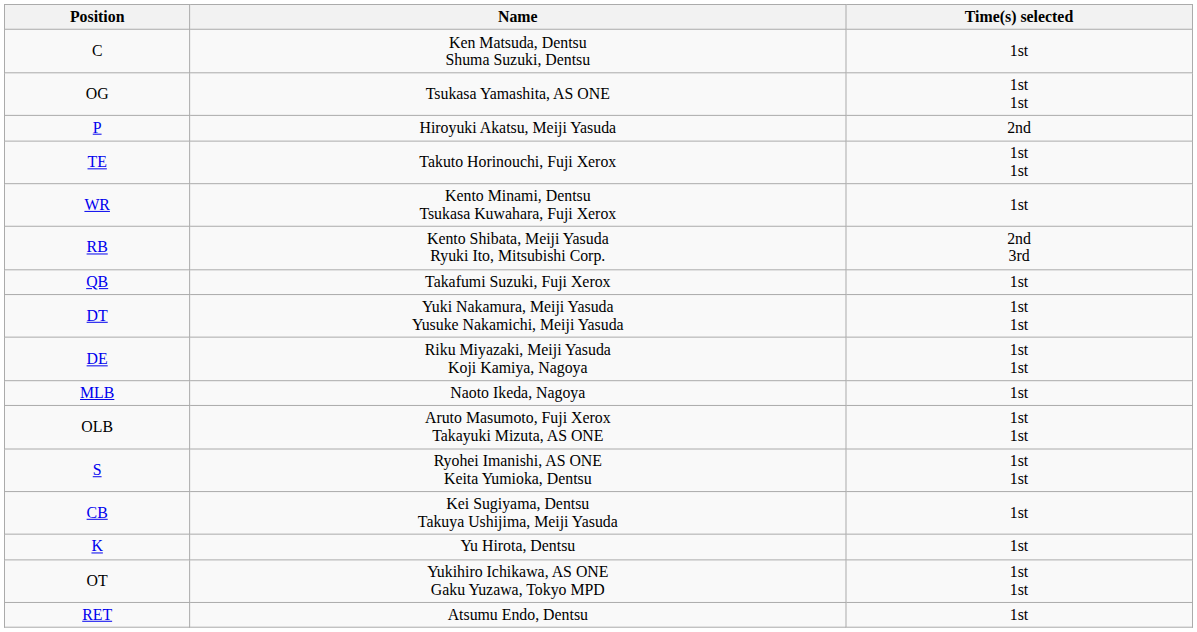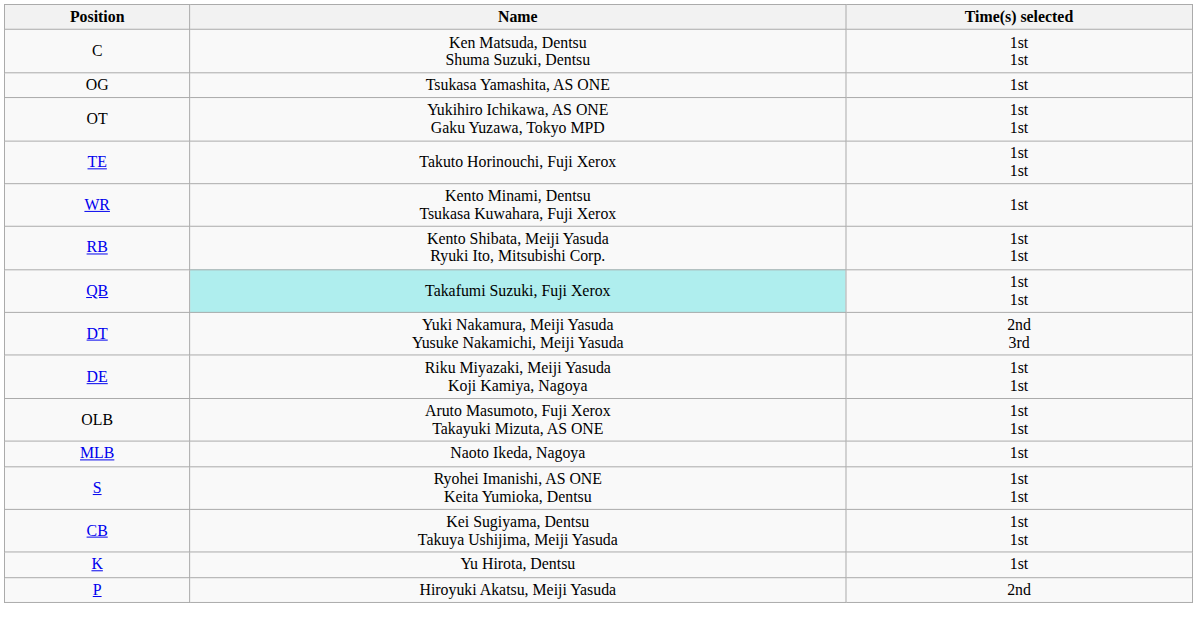C | Time(s) selected: 1st -> 1st 1st
OG | Time(s) selected: 1st 1st -> 1st
rows swapped: OT <-> P
RB | Time(s) selected: 2nd 3rd -> 1st 1st
QB | Name: no background -> paleturquoise background
QB | Time(s) selected: 1st -> 1st 1st
DT | Time(s) selected: 1st 1st -> 2nd 3rd
rows swapped: MLB <-> OLB
CB | Time(s) selected: 1st -> 1st 1st
- row: RET | Atsumu Endo, Dentsu | 1st
